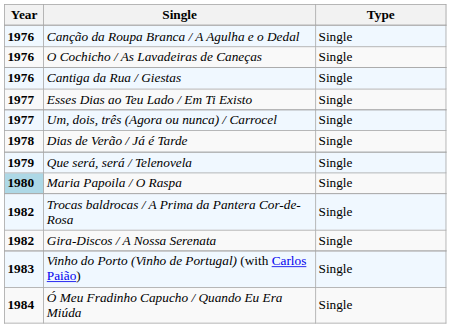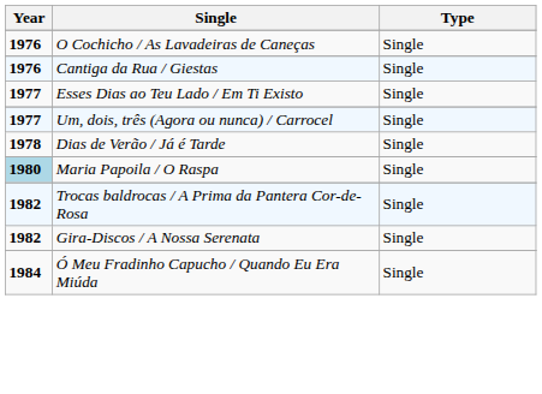- row: 1976 | Canção da Roupa Branca / A Agulha e o Dedal | Single
- row: 1979 | Que será, será / Telenovela | Single
- row: 1983 | Vinho do Porto (Vinho de Portugal) (with Carlos Paião) | Single
